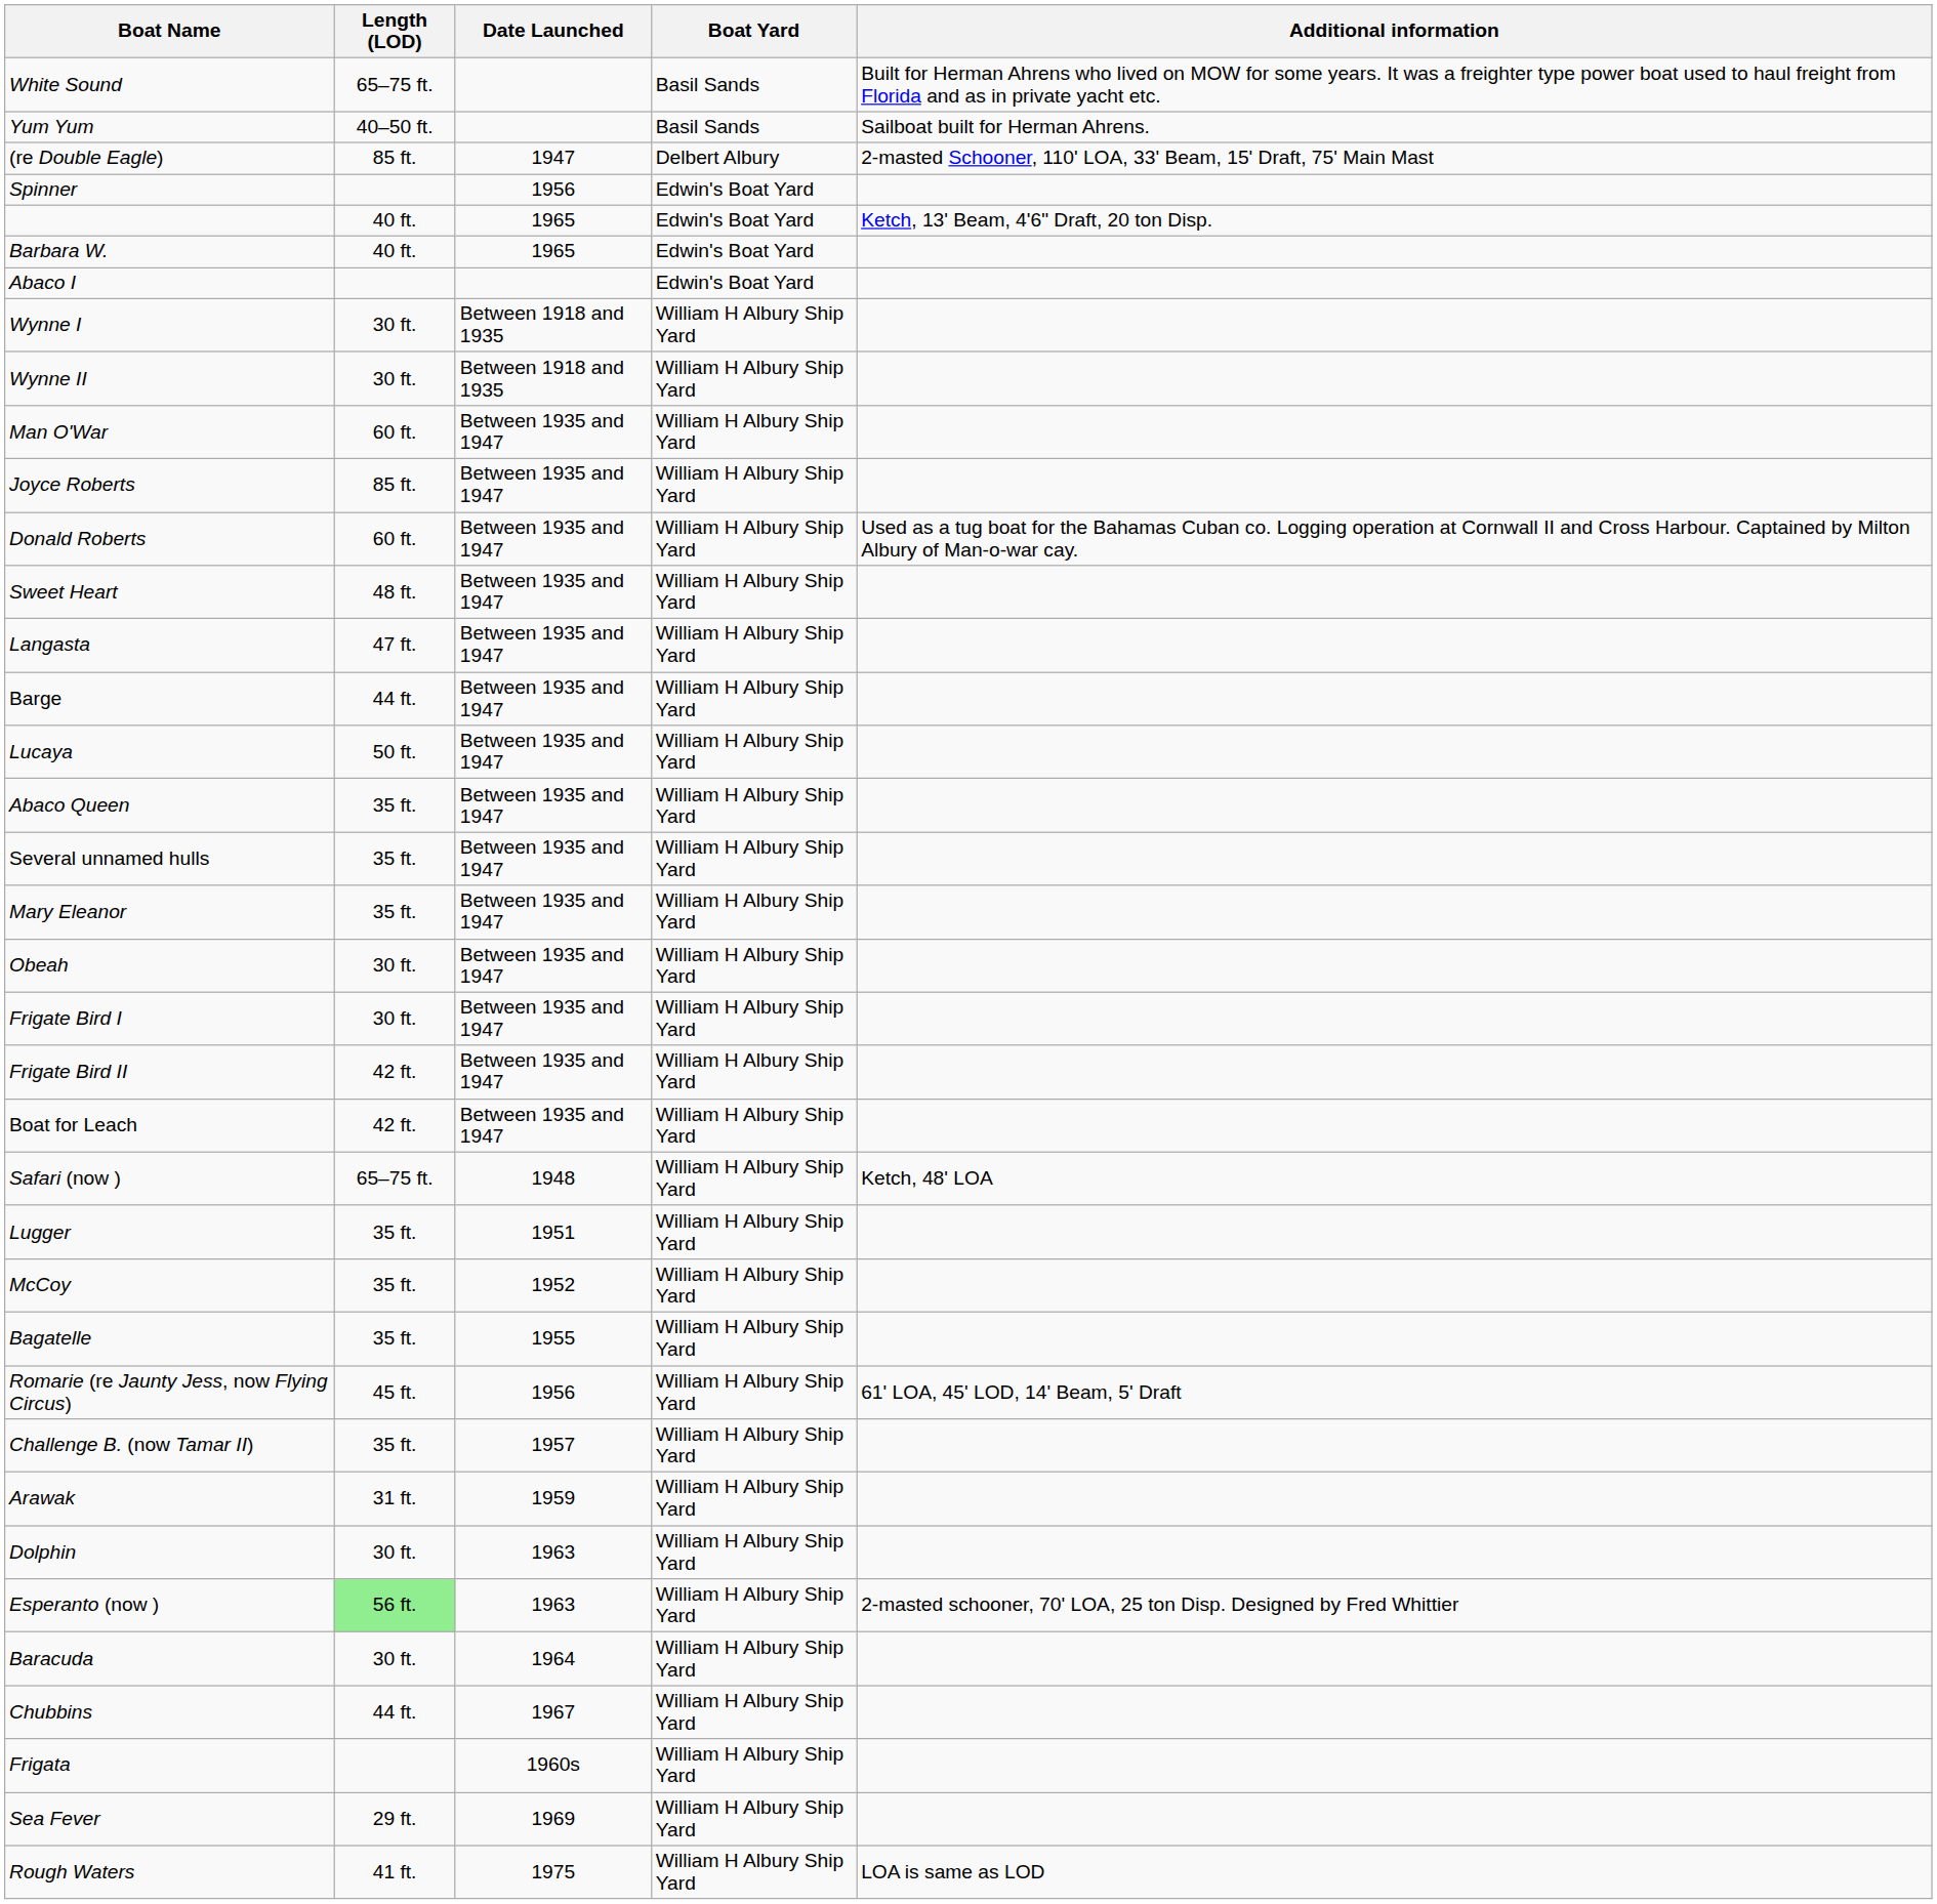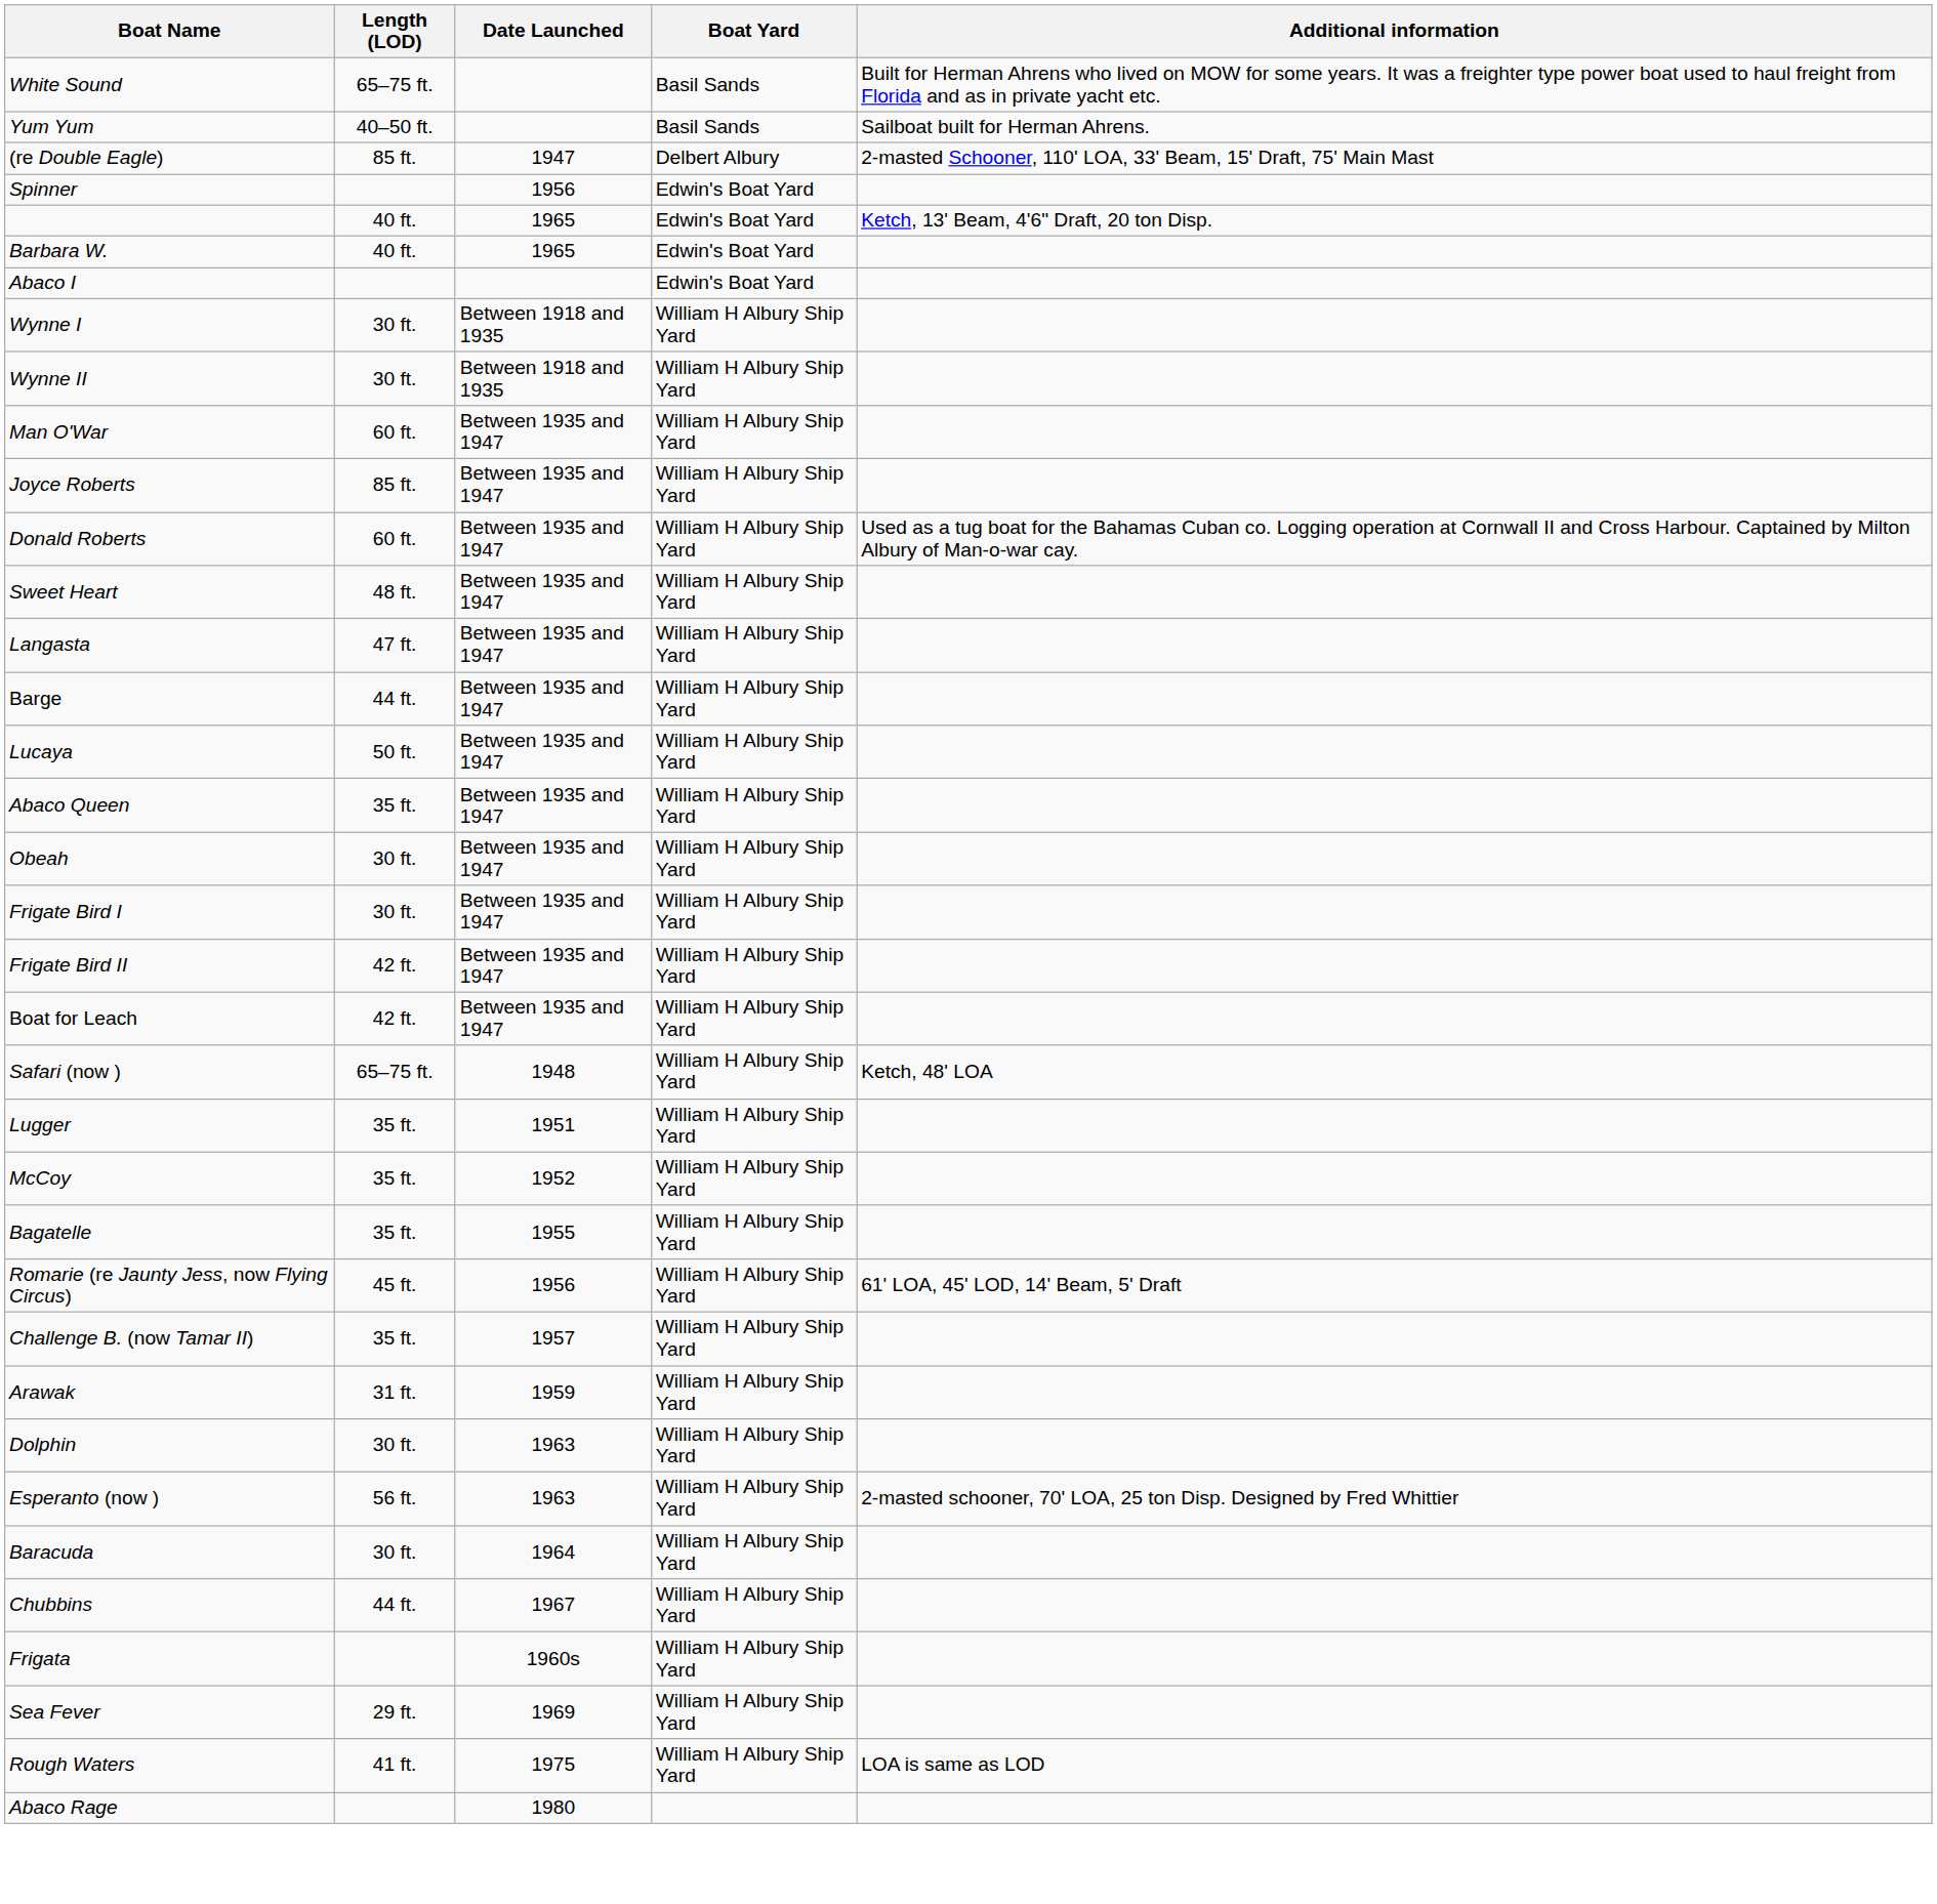- row: Several unnamed hulls | 35 ft. | Between 1935 and 1947 | William H Albury Ship Yard
- row: Mary Eleanor | 35 ft. | Between 1935 and 1947 | William H Albury Ship Yard
Esperanto (now ) | Length (LOD): lightgreen background -> no background
+ row: Abaco Rage | 1980
